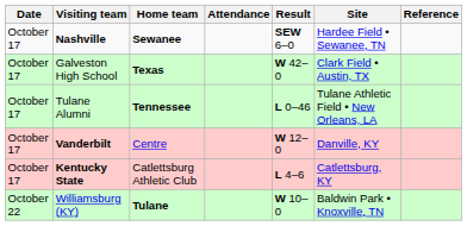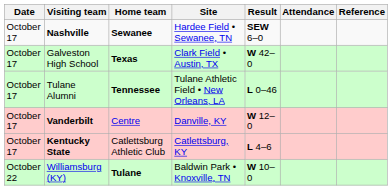columns swapped: Site <-> Attendance
